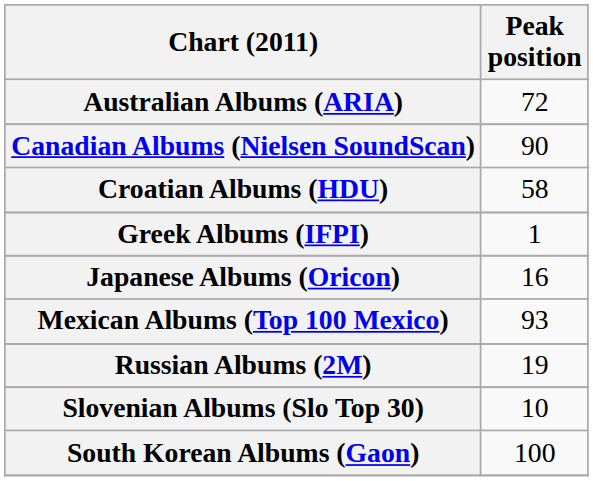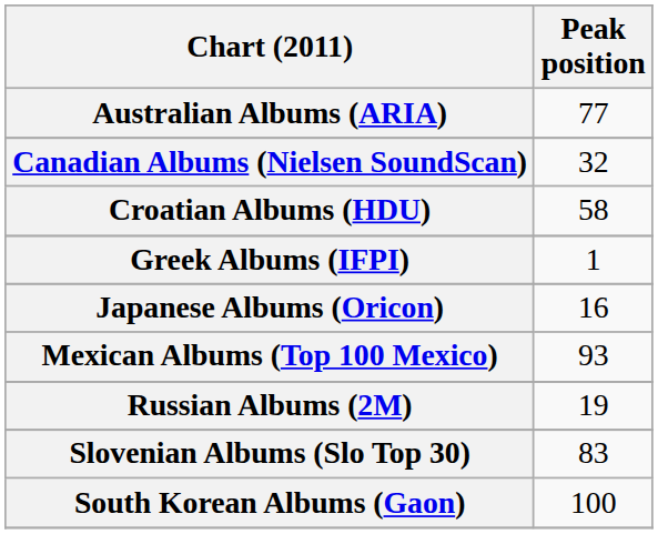Australian Albums (ARIA) | Peak position: 72 -> 77
Canadian Albums (Nielsen SoundScan) | Peak position: 90 -> 32
Slovenian Albums (Slo Top 30) | Peak position: 10 -> 83
